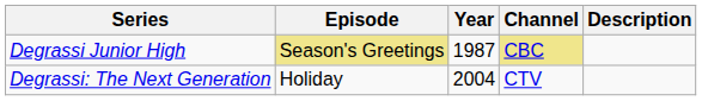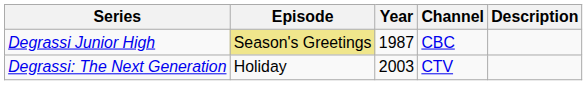Degrassi Junior High | Channel: khaki background -> no background
Degrassi: The Next Generation | Year: 2004 -> 2003
